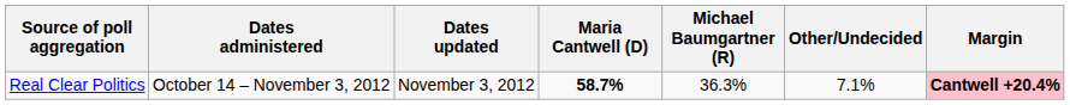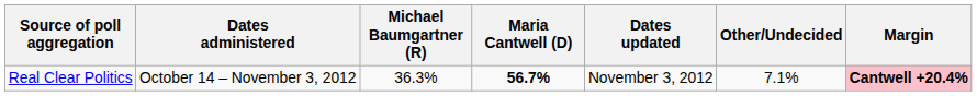columns swapped: Dates updated <-> Michael Baumgartner (R)
Real Clear Politics | Maria Cantwell (D): 58.7% -> 56.7%
